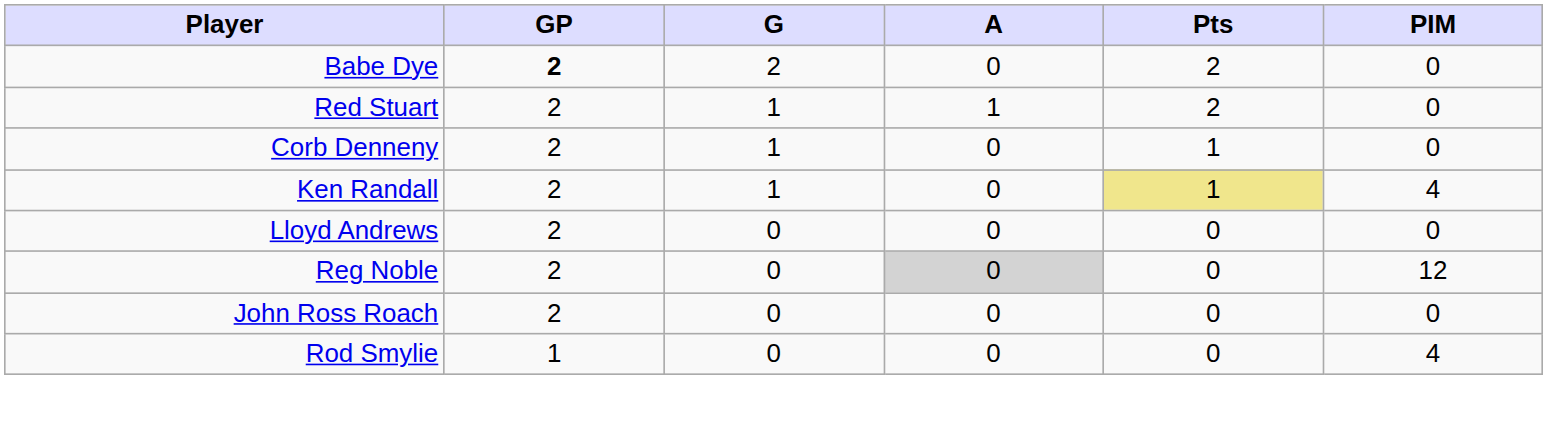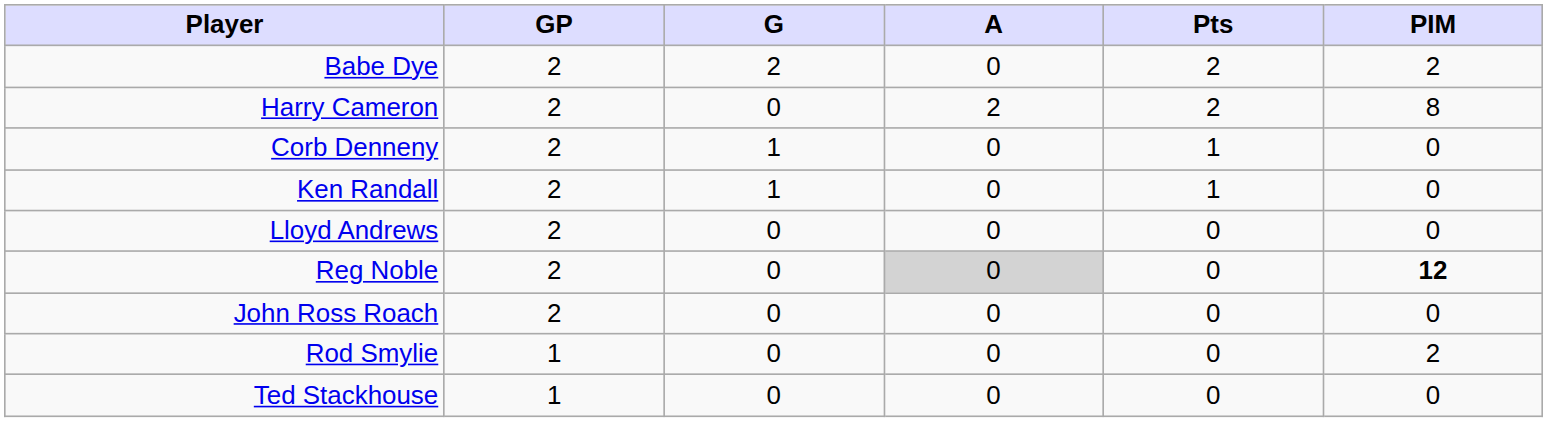Babe Dye | GP: bold -> normal
Babe Dye | PIM: 0 -> 2
- row: Red Stuart | 2 | 1 | 1 | 2 | 0
+ row: Harry Cameron | 2 | 0 | 2 | 2 | 8
Ken Randall | Pts: khaki background -> no background
Ken Randall | PIM: 4 -> 0
Reg Noble | PIM: normal -> bold
Rod Smylie | PIM: 4 -> 2
+ row: Ted Stackhouse | 1 | 0 | 0 | 0 | 0
